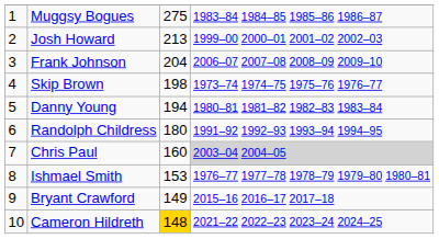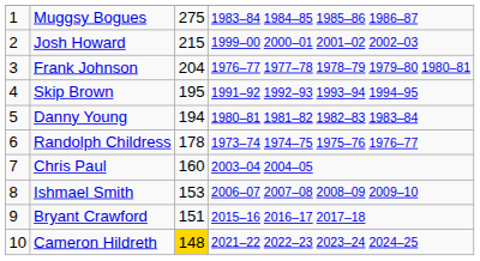Josh Howard | column 3: 213 -> 215
Frank Johnson | column 4: 2006–07 2007–08 2008–09 2009–10 -> 1976–77 1977–78 1978–79 1979–80 1980–81
Skip Brown | column 3: 198 -> 195
Skip Brown | column 4: 1973–74 1974–75 1975–76 1976–77 -> 1991–92 1992–93 1993–94 1994–95
Randolph Childress | column 3: 180 -> 178
Randolph Childress | column 4: 1991–92 1992–93 1993–94 1994–95 -> 1973–74 1974–75 1975–76 1976–77
Chris Paul | column 4: lightgrey background -> no background
Ishmael Smith | column 4: 1976–77 1977–78 1978–79 1979–80 1980–81 -> 2006–07 2007–08 2008–09 2009–10
Bryant Crawford | column 3: 149 -> 151
